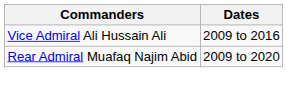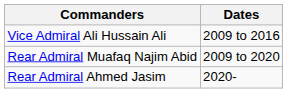+ row: Rear Admiral Ahmed Jasim | 2020-
